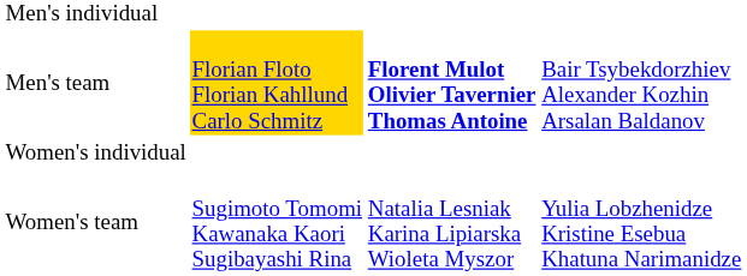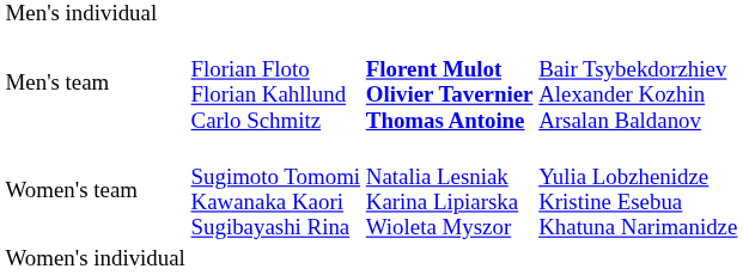Men's team | column 2: gold background -> no background
rows swapped: Women's individual <-> Women's team
